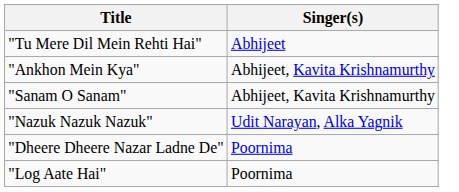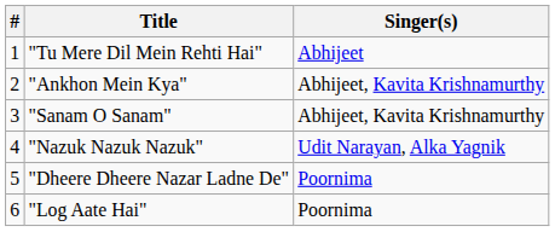+ column: # | 1 | 2 | 3 | 4 | 5 | 6
